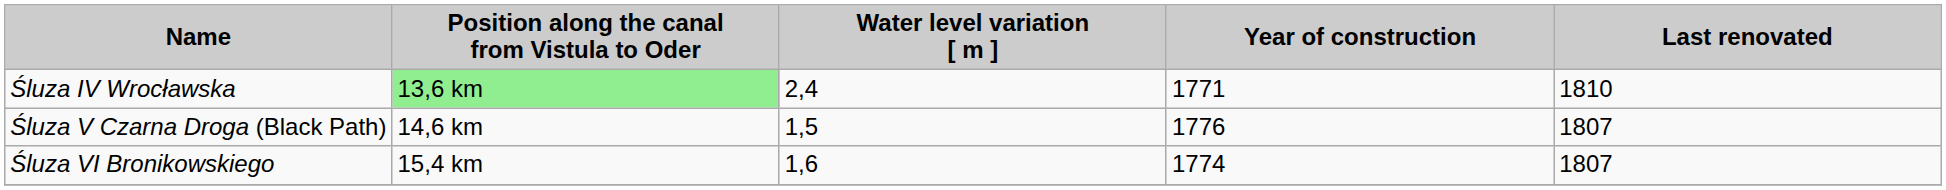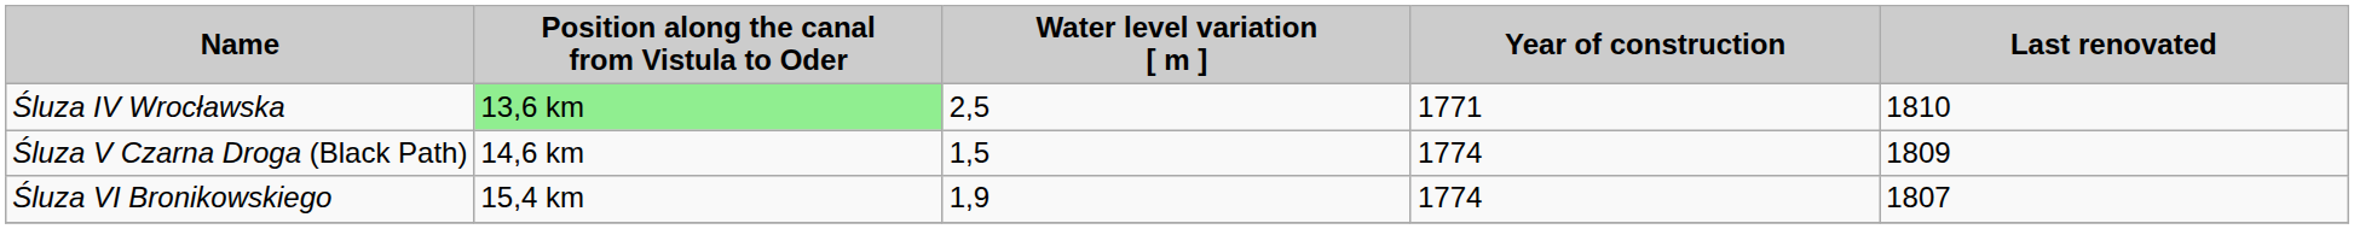Śluza IV Wrocławska | Water level variation [ m ]: 2,4 -> 2,5
Śluza V Czarna Droga (Black Path) | Year of construction: 1776 -> 1774
Śluza V Czarna Droga (Black Path) | Last renovated: 1807 -> 1809
Śluza VI Bronikowskiego | Water level variation [ m ]: 1,6 -> 1,9
